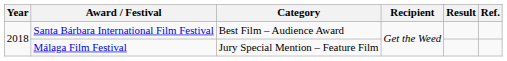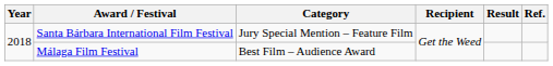Santa Bárbara International Film Festival | Category: Best Film – Audience Award -> Jury Special Mention – Feature Film
Málaga Film Festival | Category: Jury Special Mention – Feature Film -> Best Film – Audience Award
